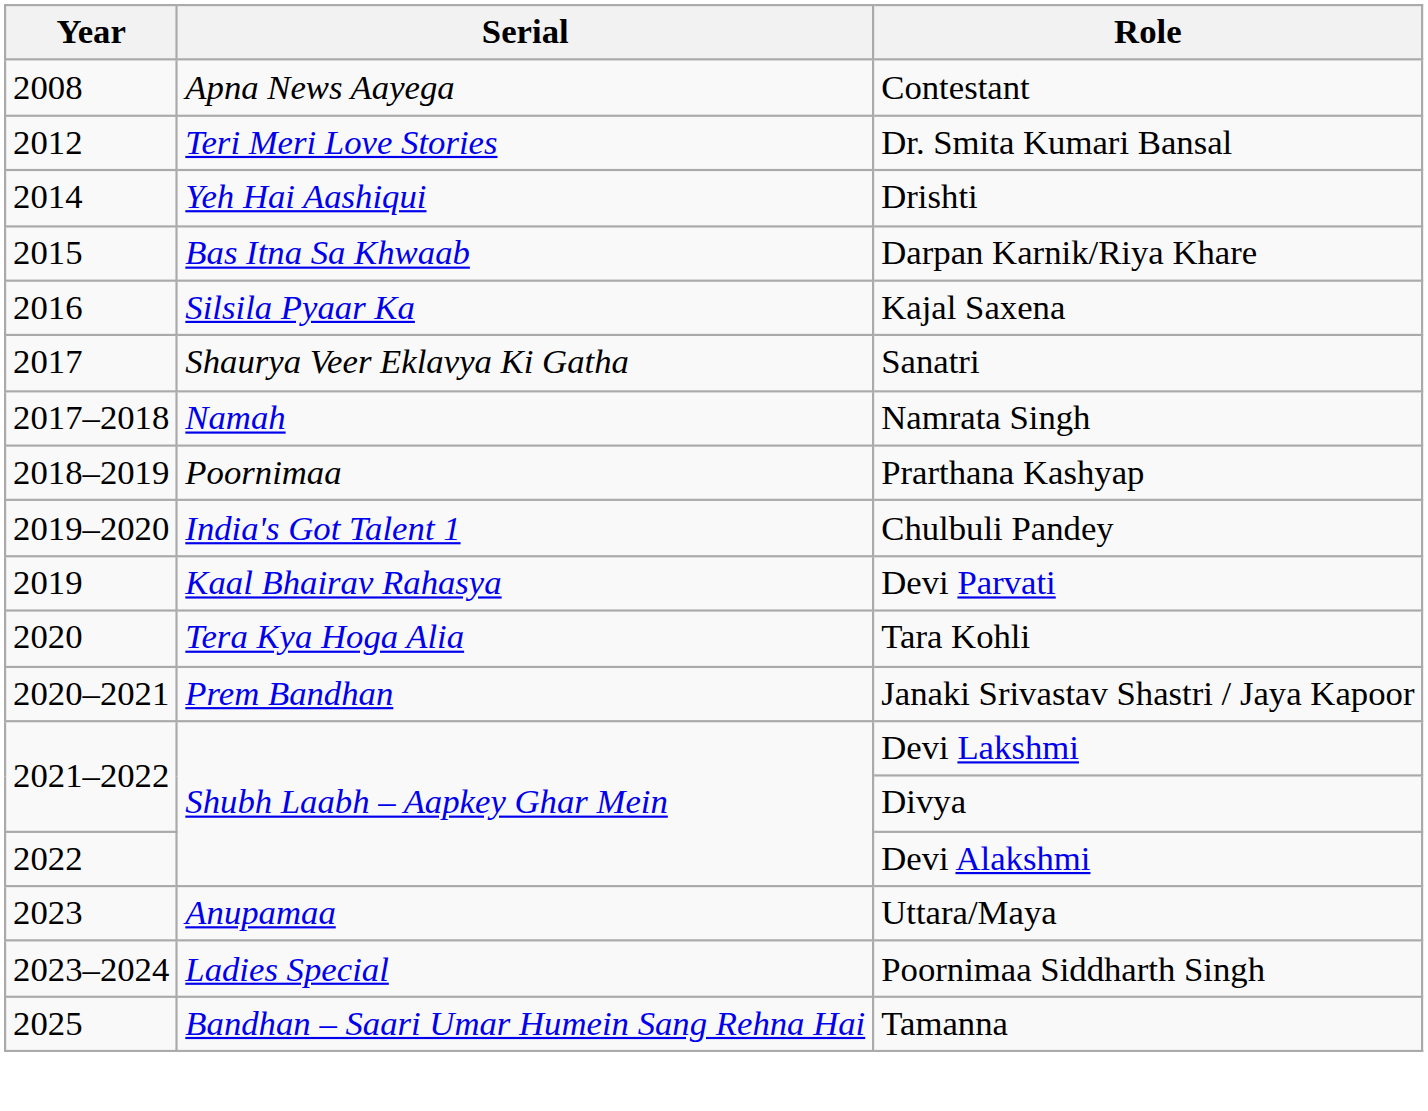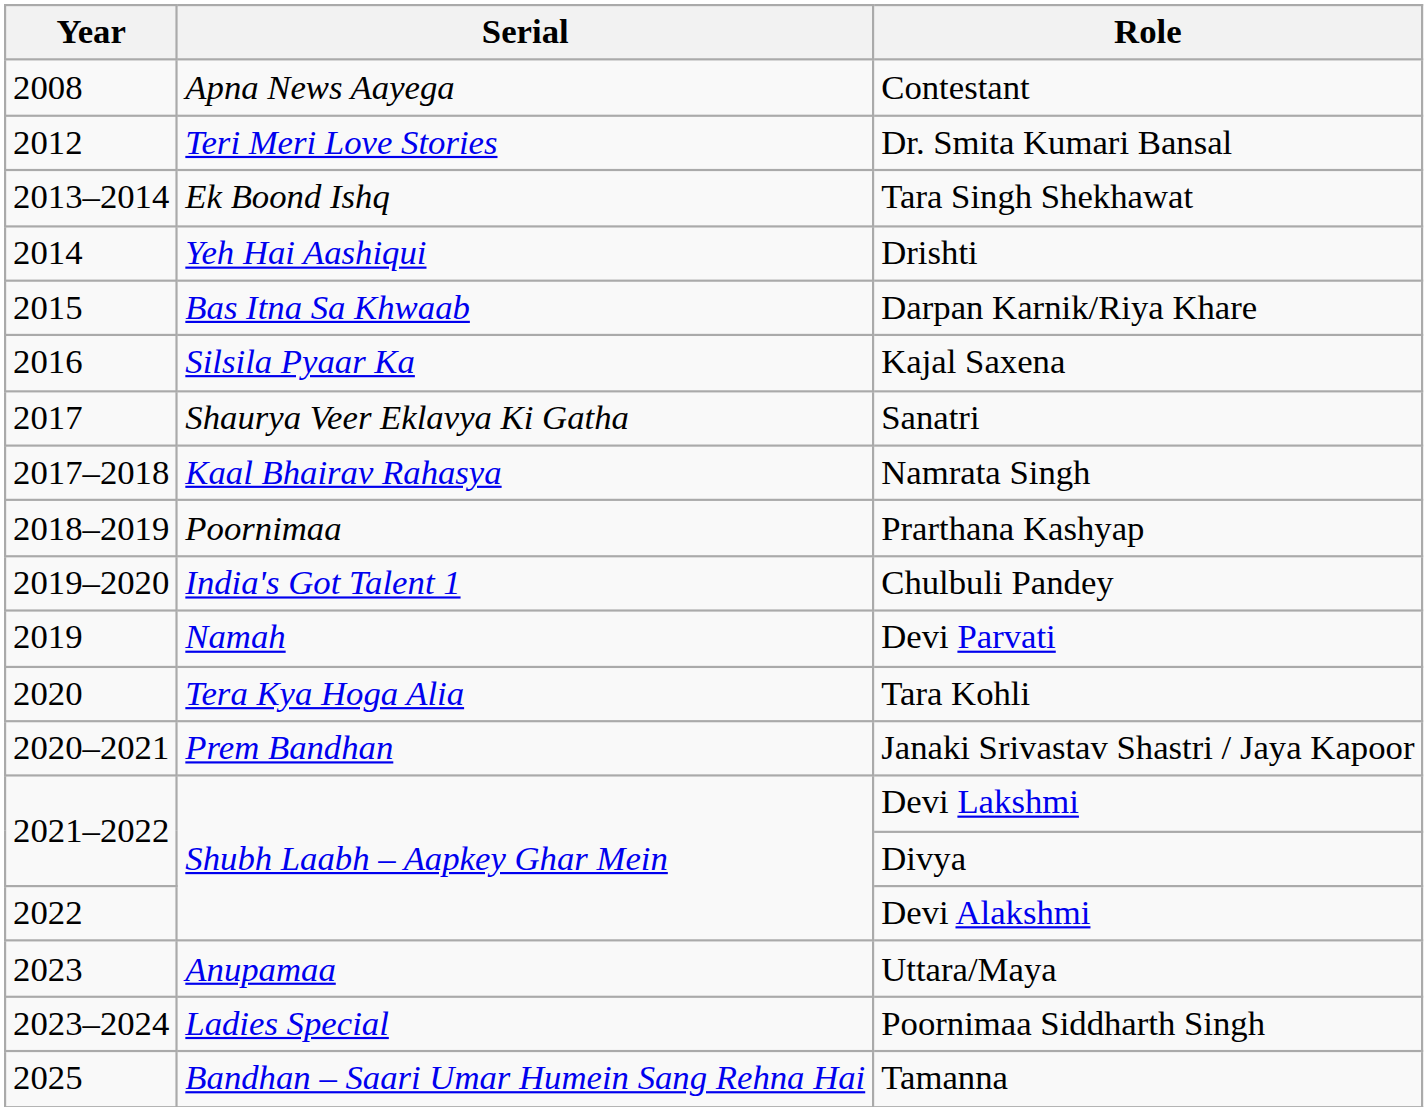+ row: 2013–2014 | Ek Boond Ishq | Tara Singh Shekhawat
Namrata Singh | Serial: Namah -> Kaal Bhairav Rahasya
Devi Parvati | Serial: Kaal Bhairav Rahasya -> Namah
